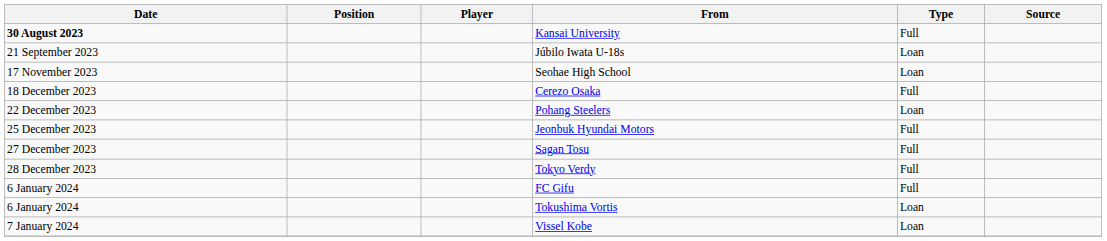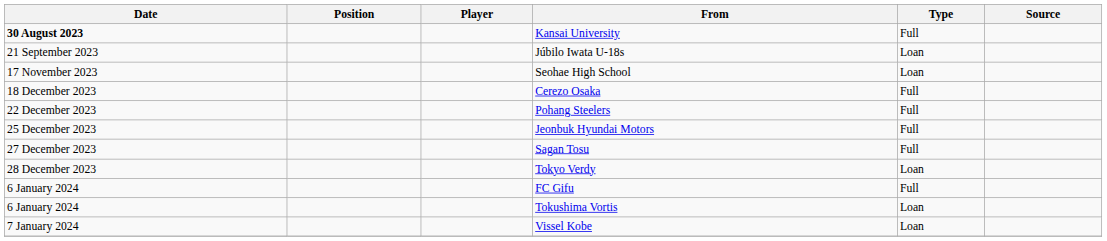Pohang Steelers | Type: Loan -> Full
Tokyo Verdy | Type: Full -> Loan
